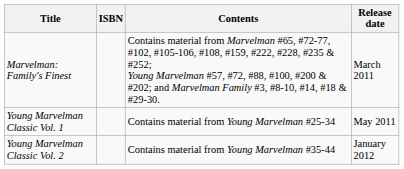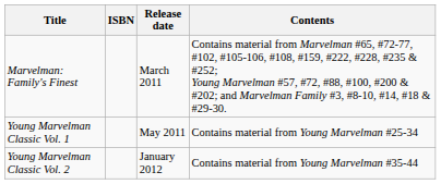columns swapped: Release date <-> Contents
